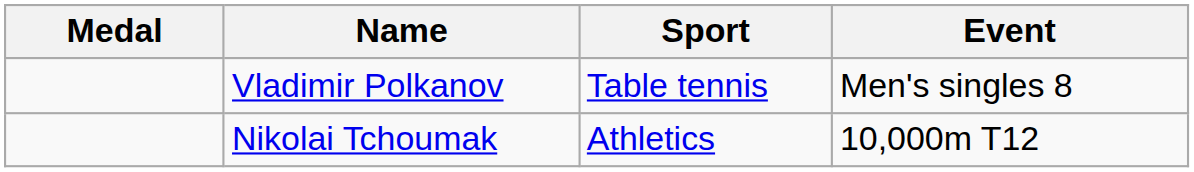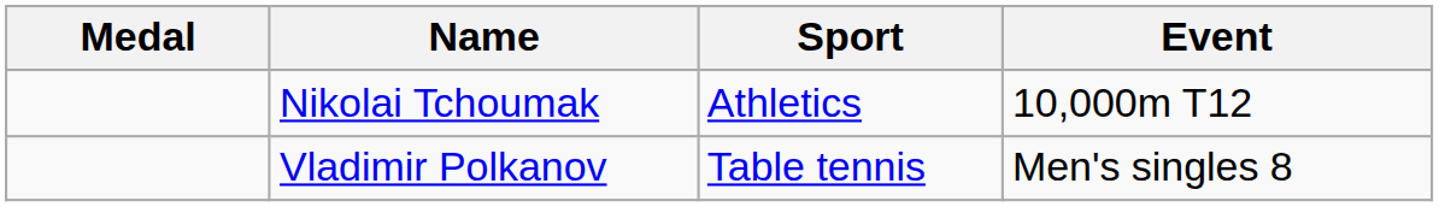rows swapped: Nikolai Tchoumak <-> Vladimir Polkanov
